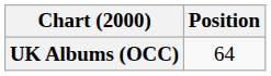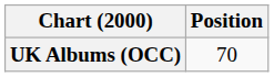UK Albums (OCC) | Position: 64 -> 70
